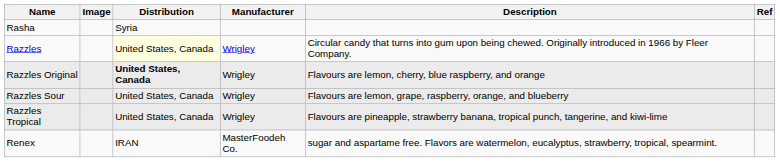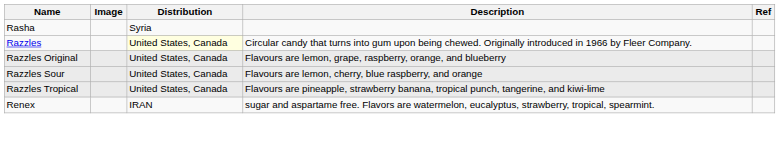- column: Manufacturer | Wrigley | Wrigley | Wrigley | Wrigley | MasterFoodeh Co.
Razzles Original | Distribution: bold -> normal
Razzles Original | Description: Flavours are lemon, cherry, blue raspberry, and orange -> Flavours are lemon, grape, raspberry, orange, and blueberry
Razzles Sour | Description: Flavours are lemon, grape, raspberry, orange, and blueberry -> Flavours are lemon, cherry, blue raspberry, and orange
